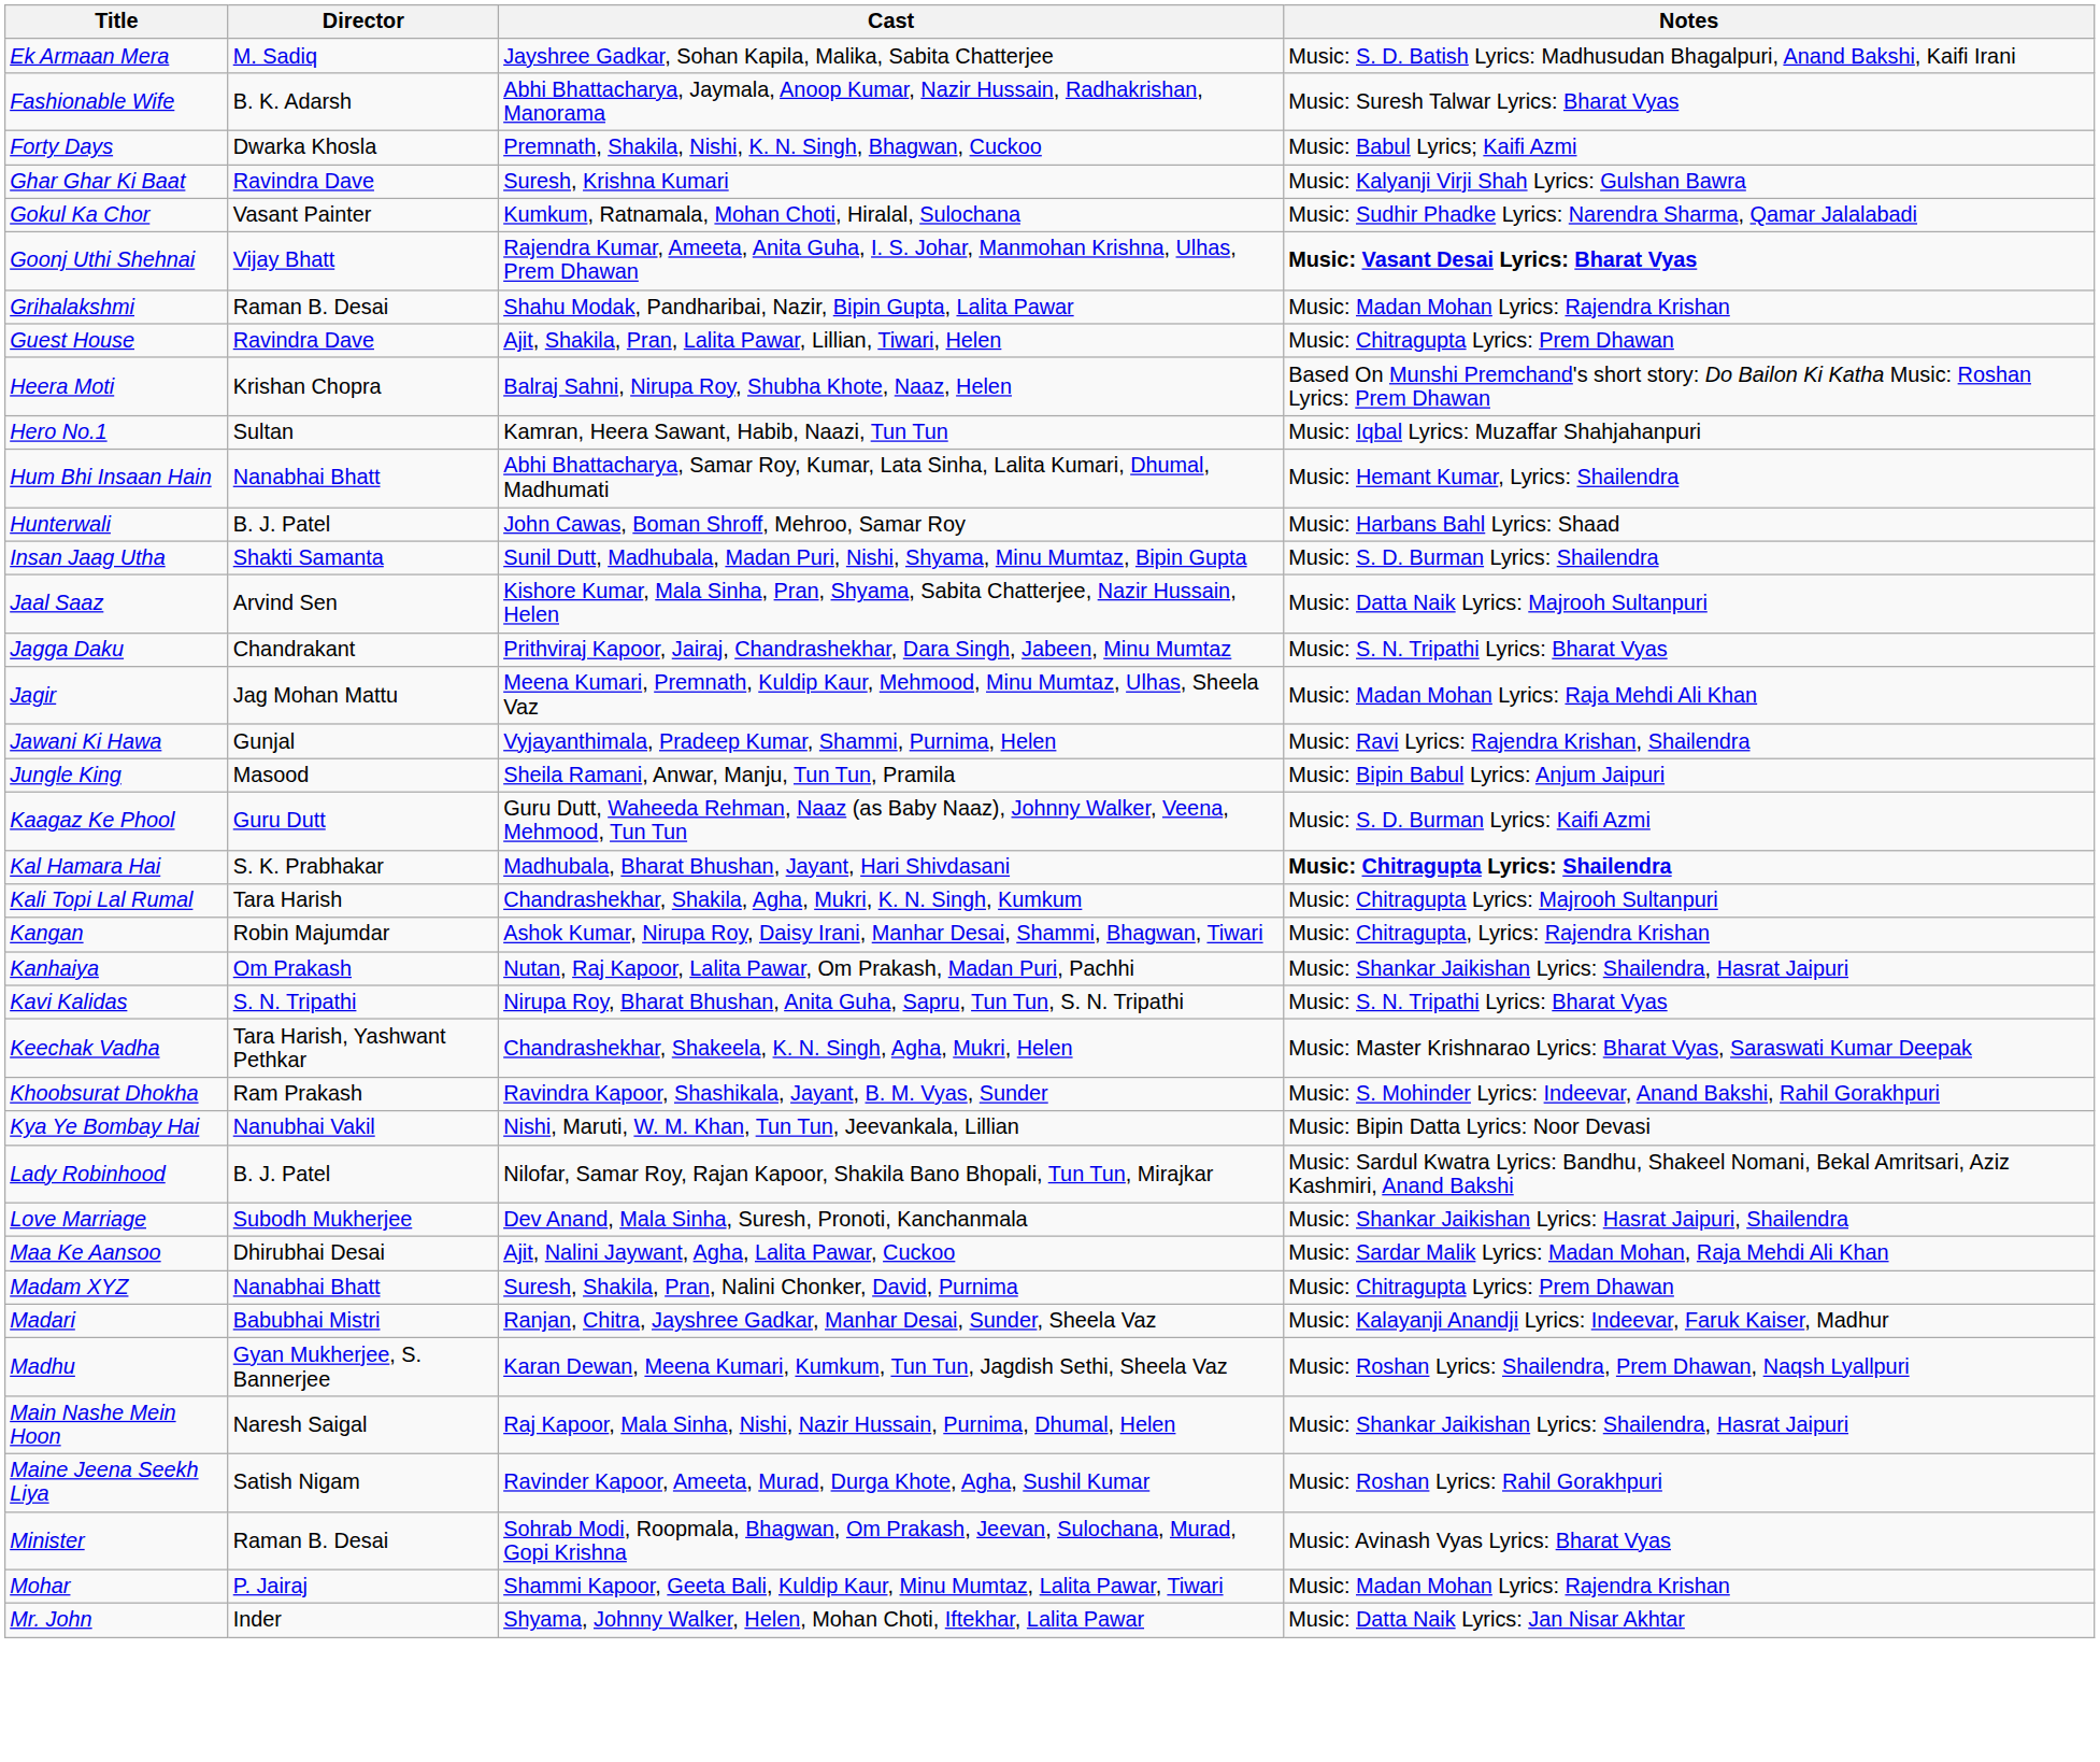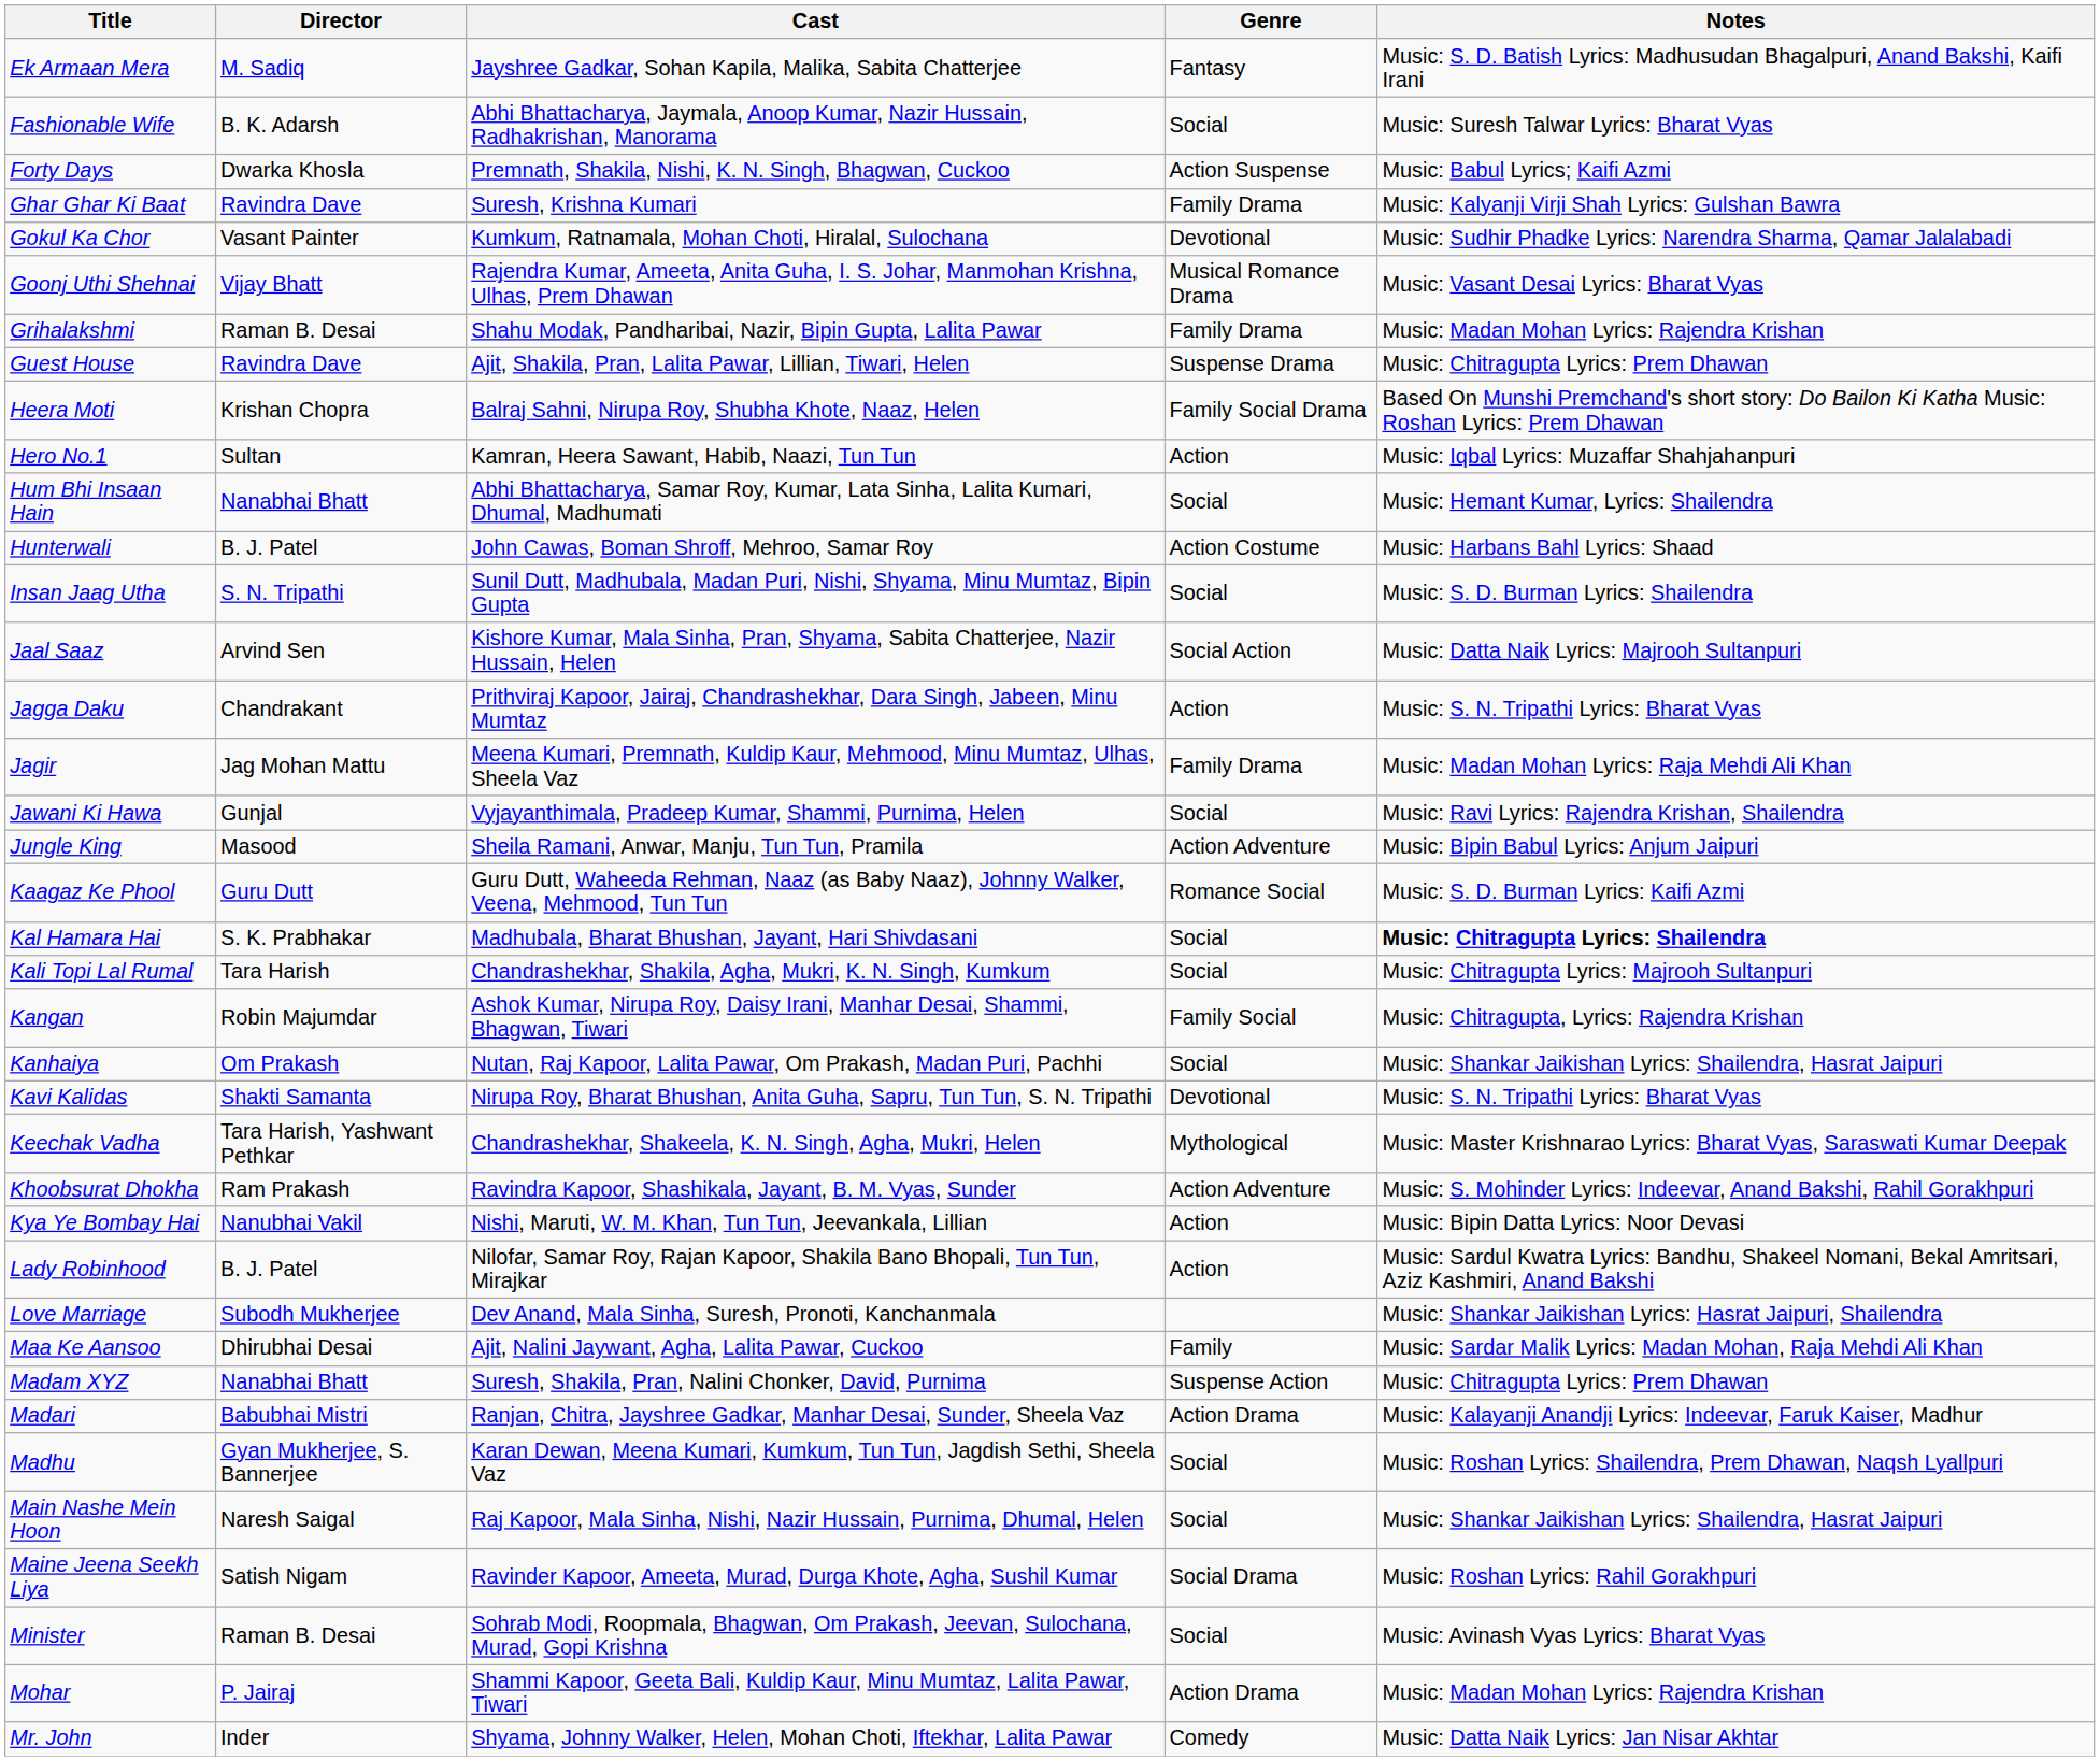+ column: Genre | Fantasy | Social | Action Suspense | Family Drama | Devotional | Musical Romance Drama | Family Drama | Suspense Drama | Family Social Drama | Action | Social | Action Costume | Social | Social Action | Action | Family Drama | Social | Action Adventure | Romance Social | Social | Social | Family Social | Social | Devotional | Mythological | Action Adventure | Action | Action | Family | Suspense Action | Action Drama | Social | Social | Social Drama | Social | Action Drama | Comedy
Goonj Uthi Shehnai | Notes: bold -> normal
Insan Jaag Utha | Director: Shakti Samanta -> S. N. Tripathi
Kavi Kalidas | Director: S. N. Tripathi -> Shakti Samanta
